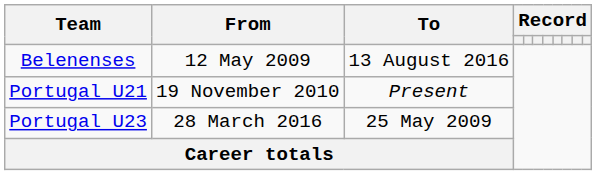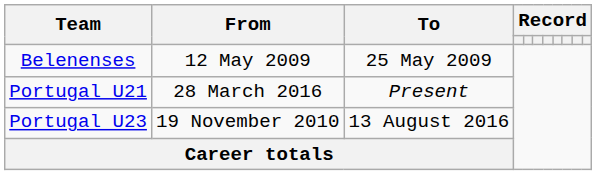Belenenses | To: 13 August 2016 -> 25 May 2009
Portugal U21 | From: 19 November 2010 -> 28 March 2016
Portugal U23 | From: 28 March 2016 -> 19 November 2010
Portugal U23 | To: 25 May 2009 -> 13 August 2016
